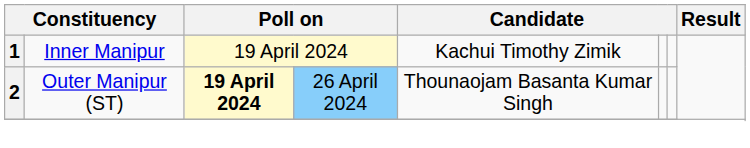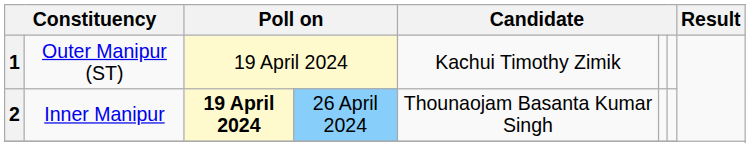1 | column 2: Inner Manipur -> Outer Manipur (ST)
2 | column 2: Outer Manipur (ST) -> Inner Manipur
